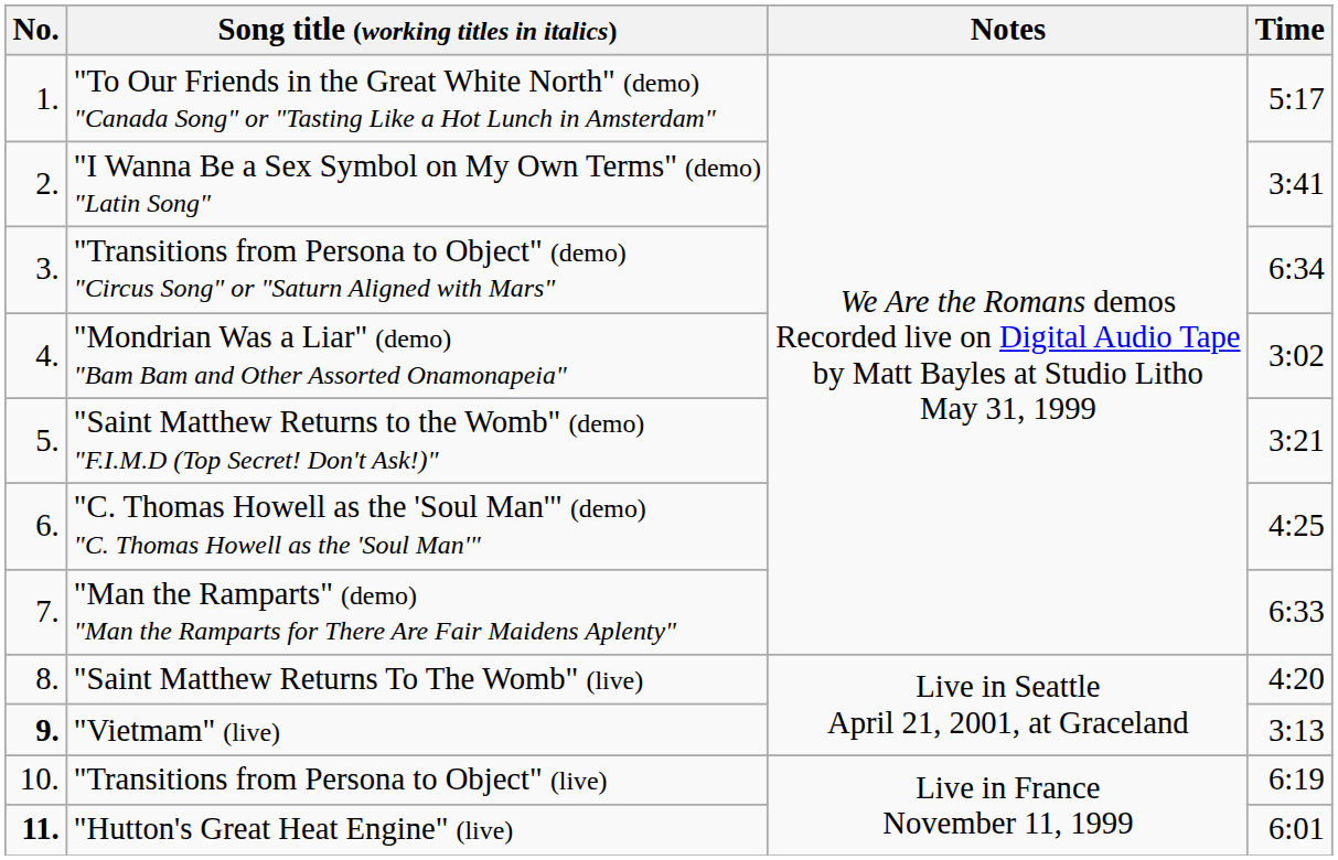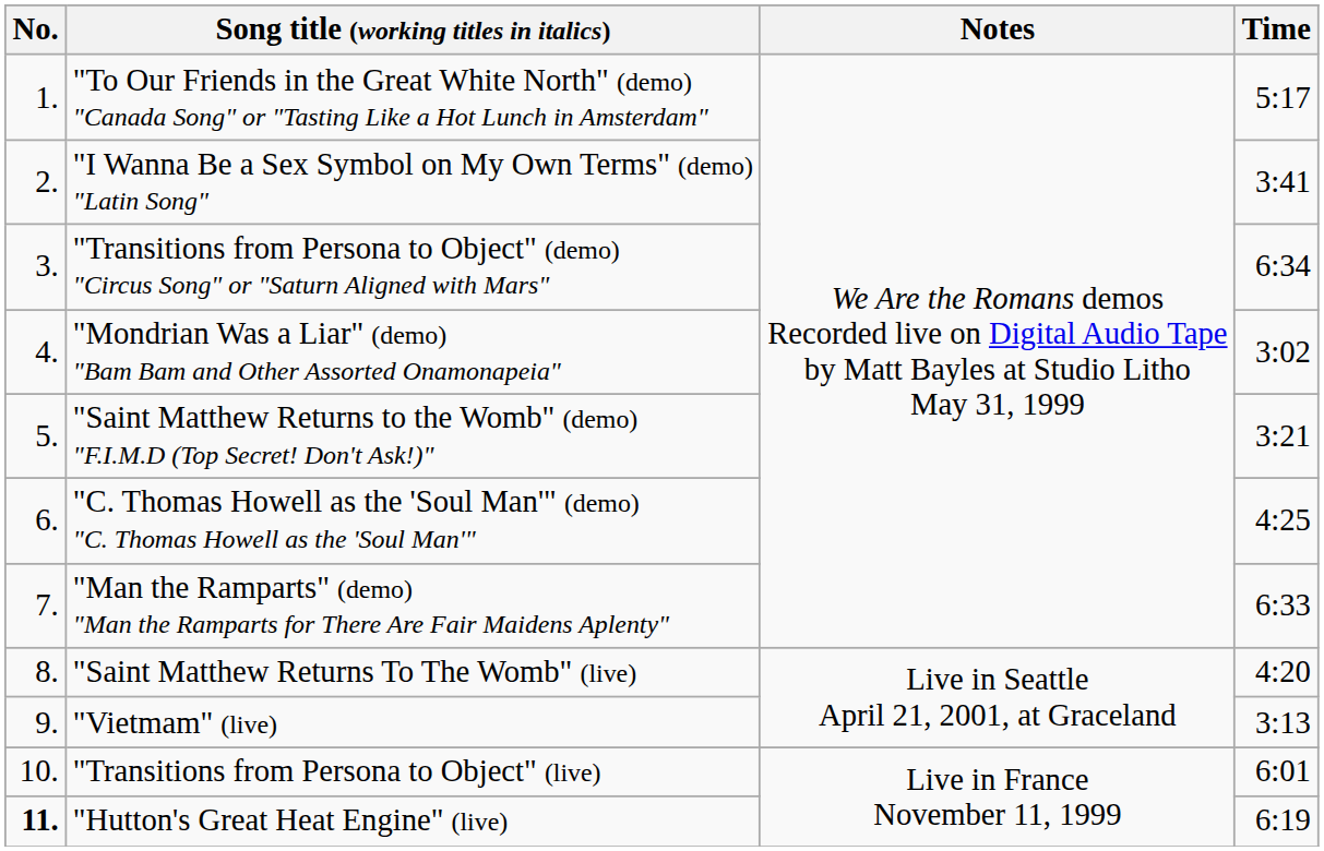"Vietmam" (live) | No.: bold -> normal
"Transitions from Persona to Object" (live) | Time: 6:19 -> 6:01
"Hutton's Great Heat Engine" (live) | Time: 6:01 -> 6:19
